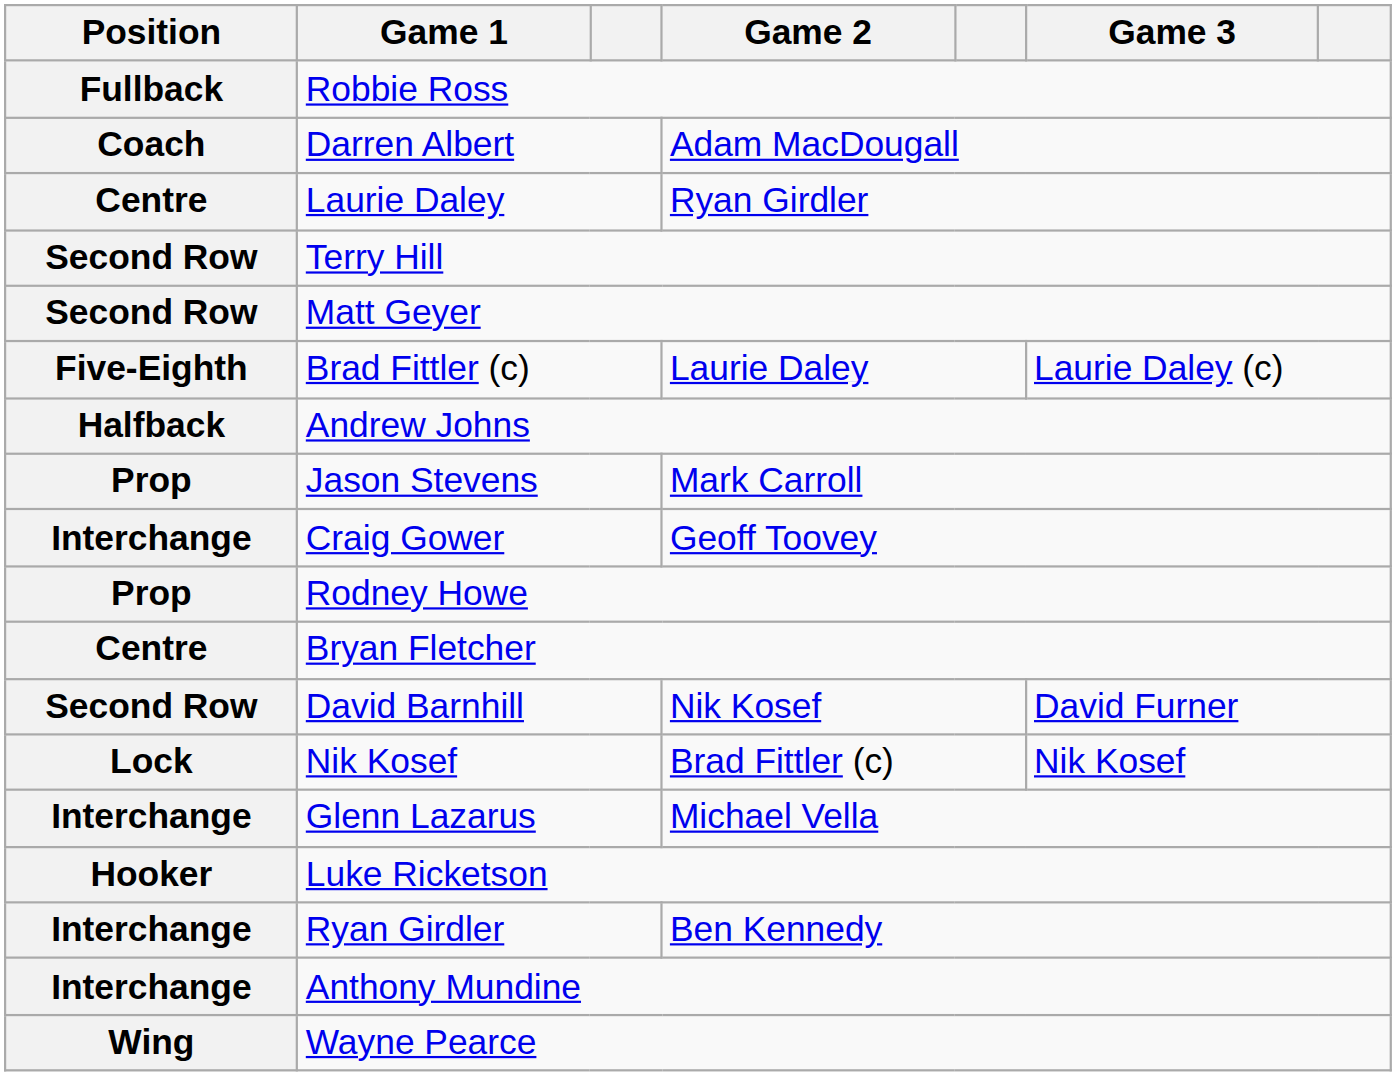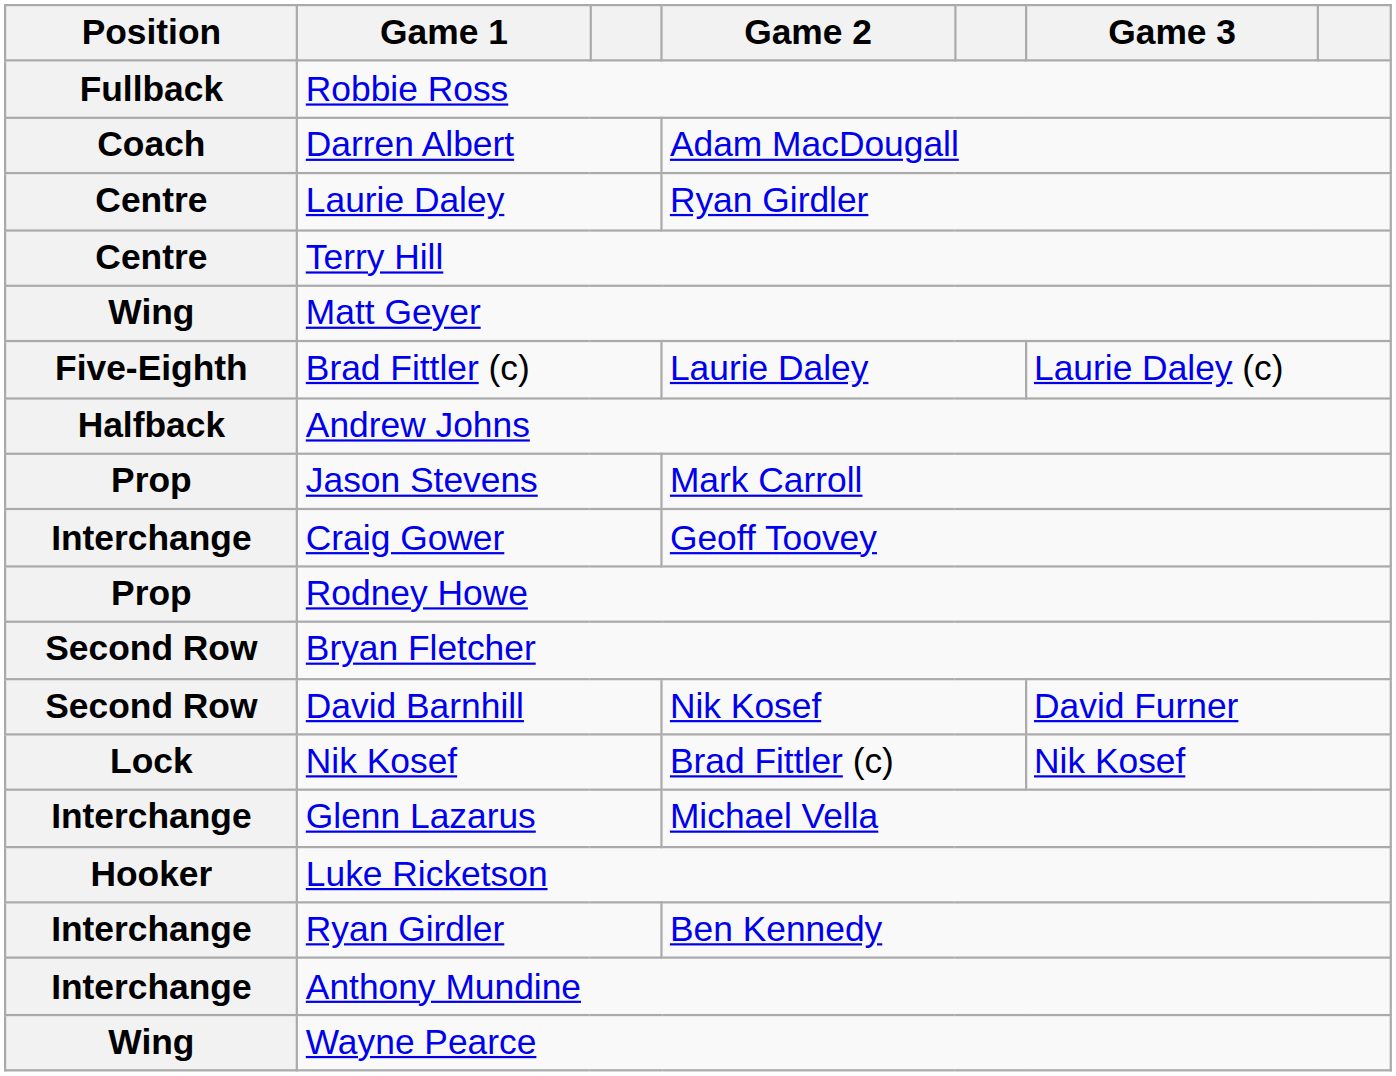Terry Hill | Position: Second Row -> Centre
Matt Geyer | Position: Second Row -> Wing
Bryan Fletcher | Position: Centre -> Second Row
